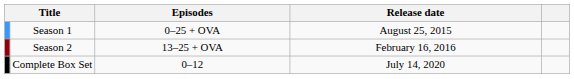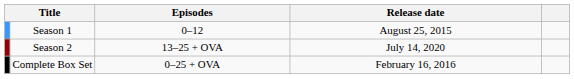Season 1 | Episodes: 0–25 + OVA -> 0–12
Season 2 | Release date: February 16, 2016 -> July 14, 2020
Complete Box Set | Episodes: 0–12 -> 0–25 + OVA
Complete Box Set | Release date: July 14, 2020 -> February 16, 2016
